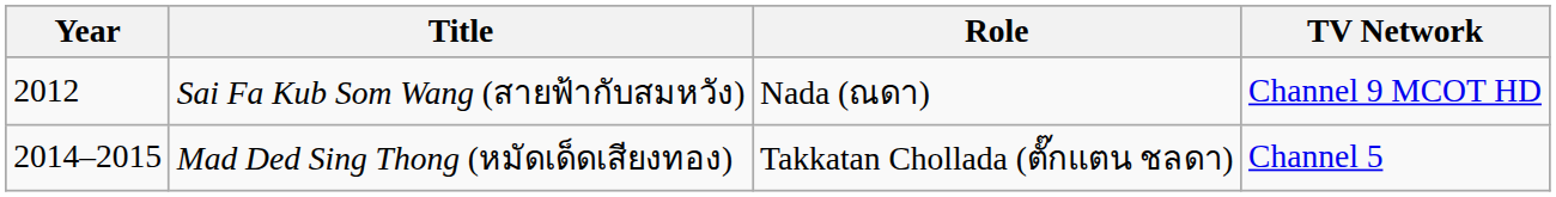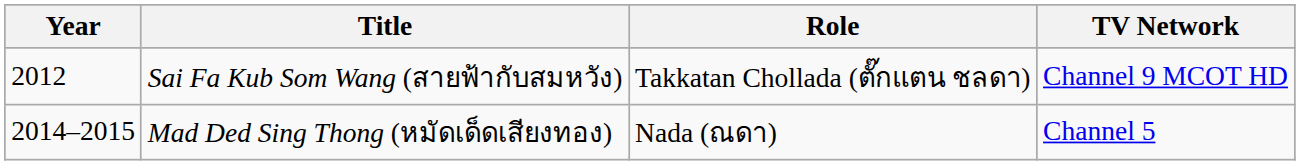Sai Fa Kub Som Wang (สายฟ้ากับสมหวัง) | Role: Nada (ณดา) -> Takkatan Chollada (ตั๊กแตน ชลดา)
Mad Ded Sing Thong (หมัดเด็ดเสียงทอง) | Role: Takkatan Chollada (ตั๊กแตน ชลดา) -> Nada (ณดา)
